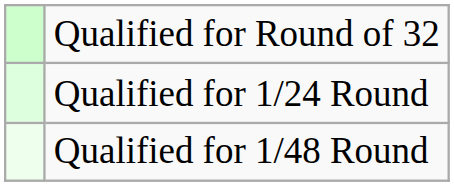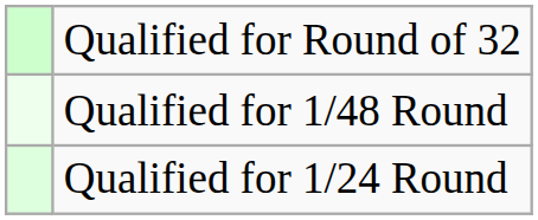rows swapped: Qualified for 1/24 Round <-> Qualified for 1/48 Round
